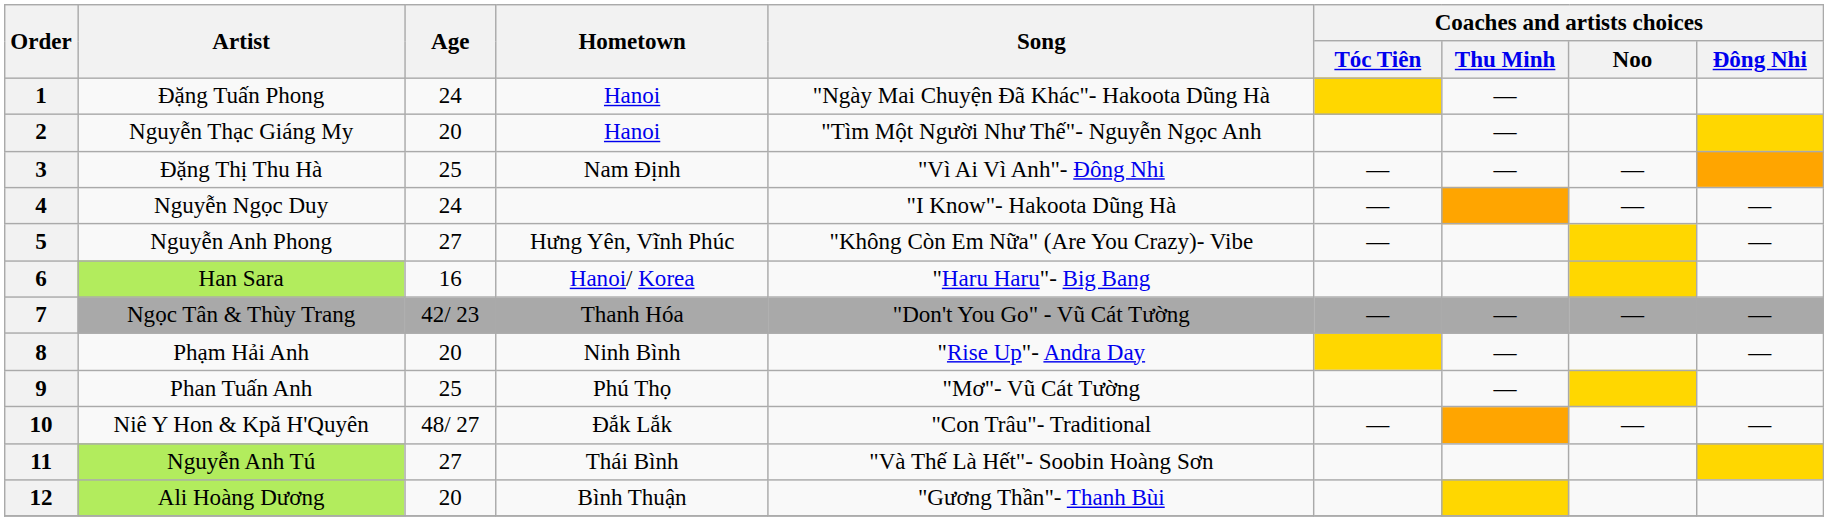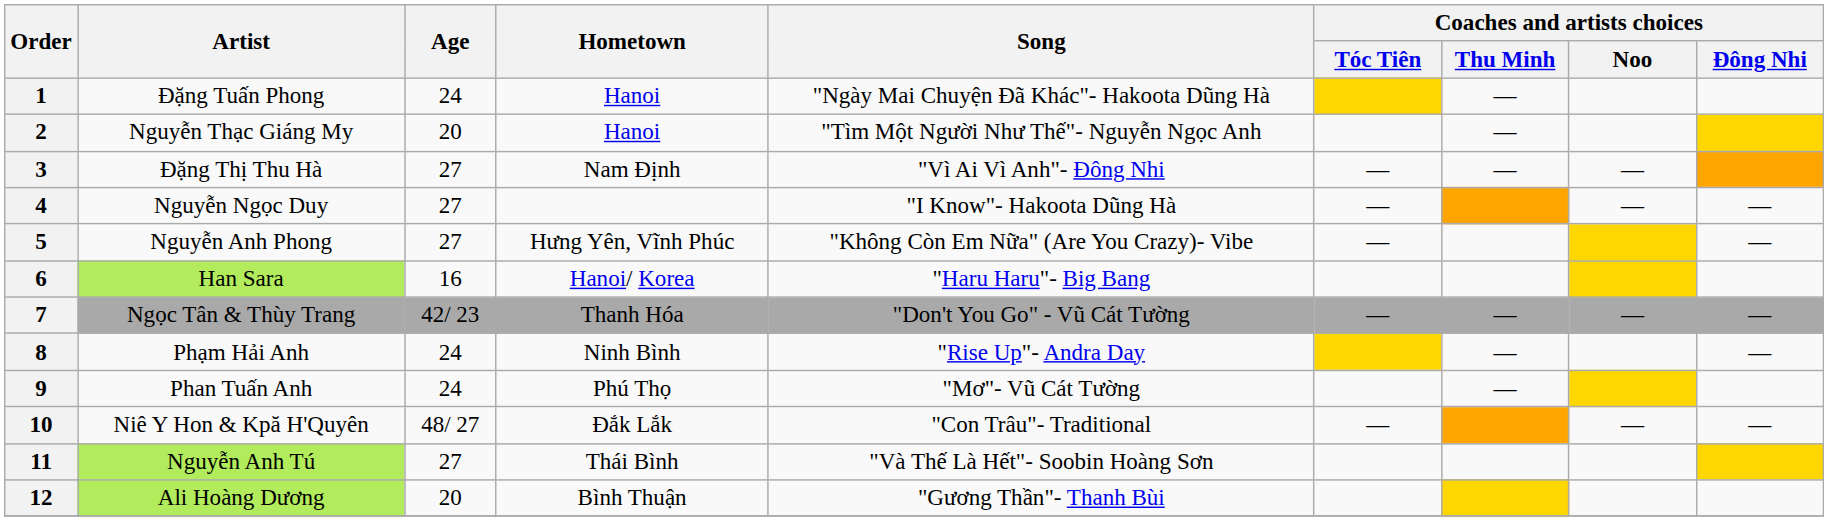3 | Age: 25 -> 27
4 | Age: 24 -> 27
8 | Age: 20 -> 24
9 | Age: 25 -> 24
